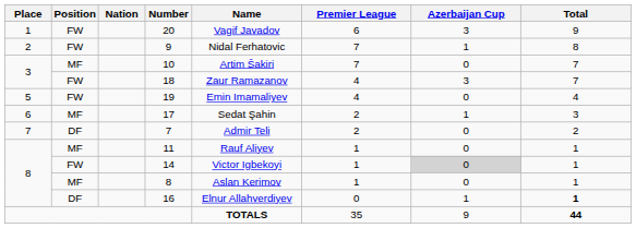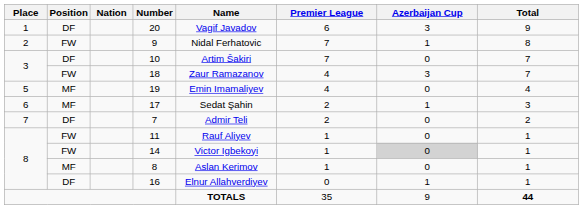20 | Position: FW -> DF
10 | Position: MF -> DF
19 | Position: FW -> MF
11 | Position: MF -> FW
16 | Total: bold -> normal
